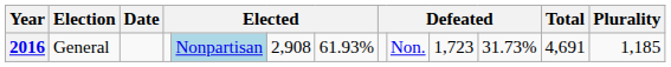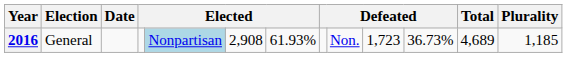2016 | column 11: 31.73% -> 36.73%
2016 | Total: 4,691 -> 4,689
